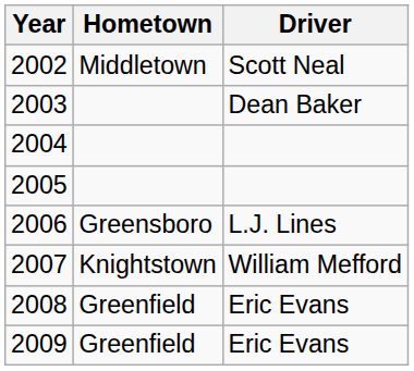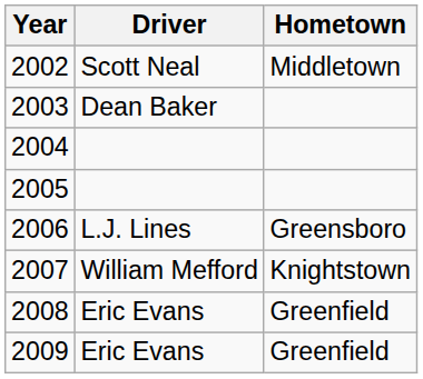columns swapped: Driver <-> Hometown
